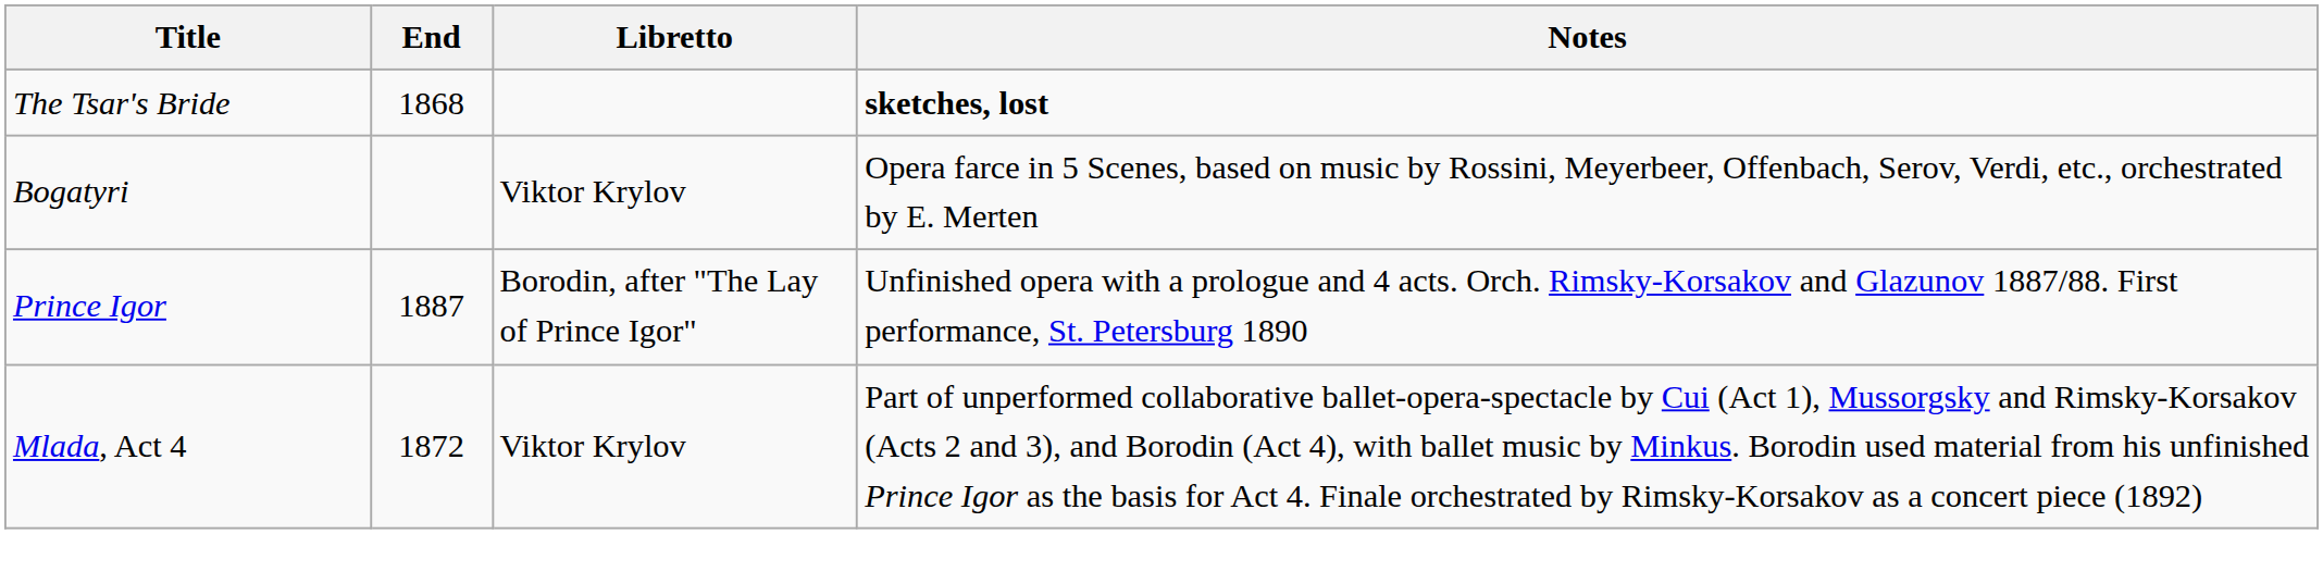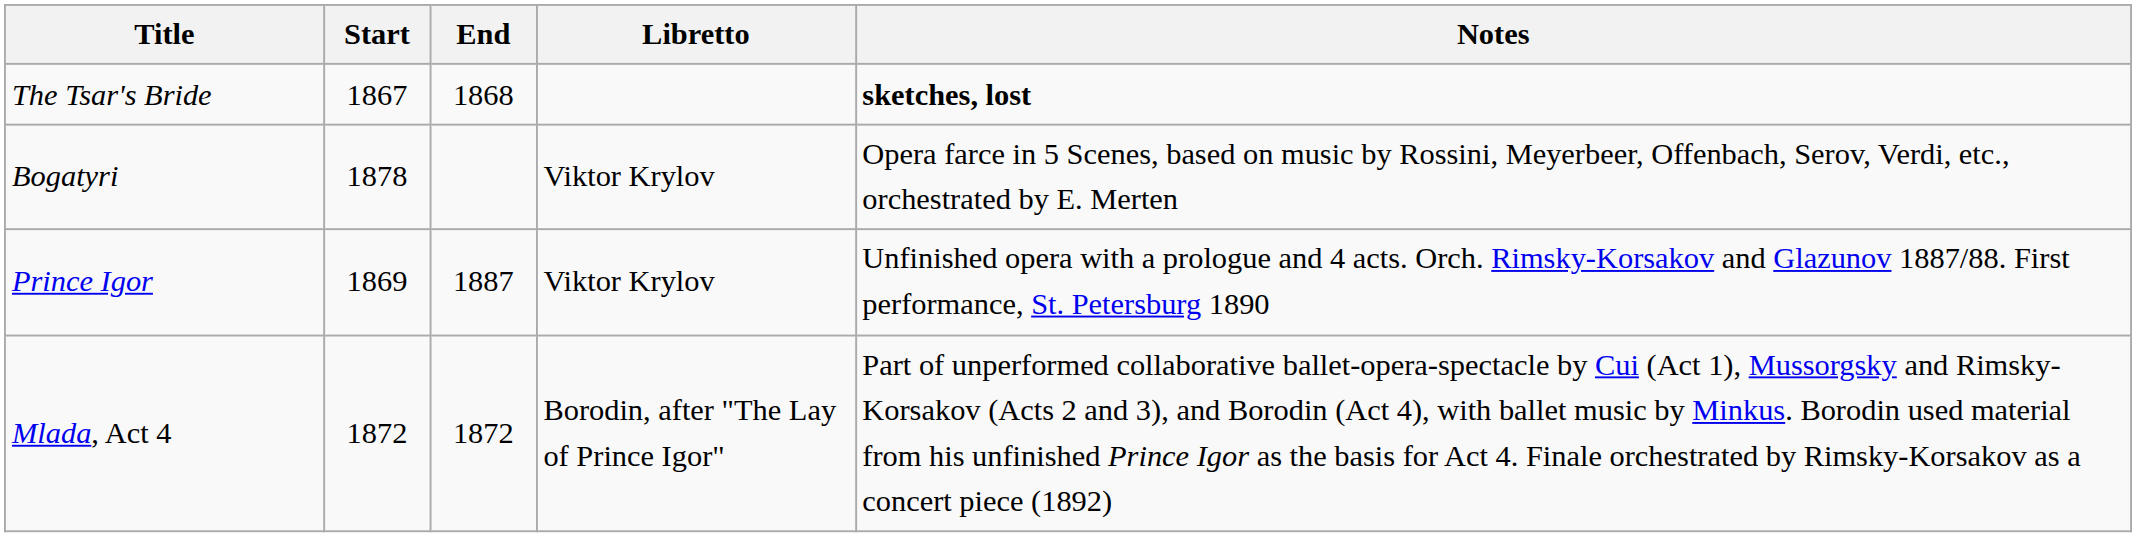+ column: Start | 1867 | 1878 | 1869 | 1872
Prince Igor | Libretto: Borodin, after "The Lay of Prince Igor" -> Viktor Krylov
Mlada, Act 4 | Libretto: Viktor Krylov -> Borodin, after "The Lay of Prince Igor"
